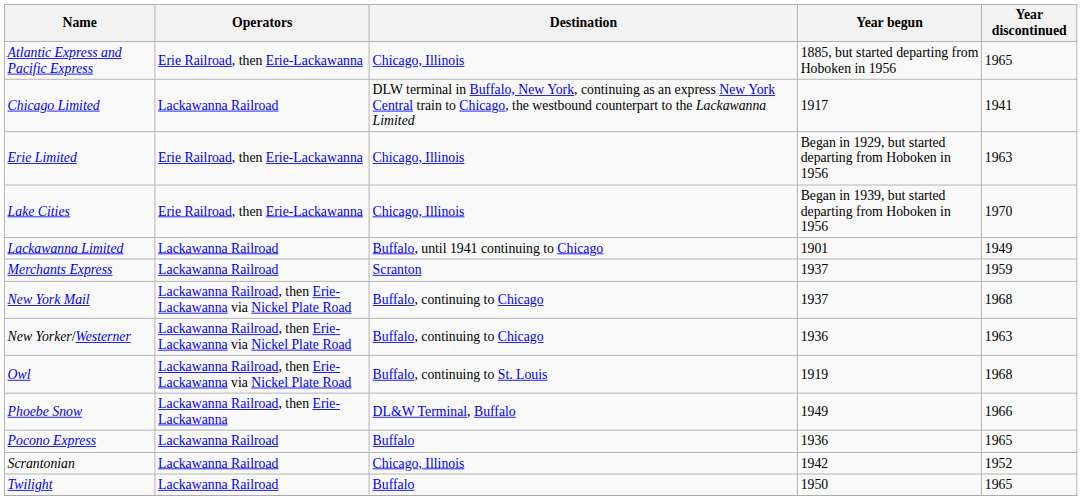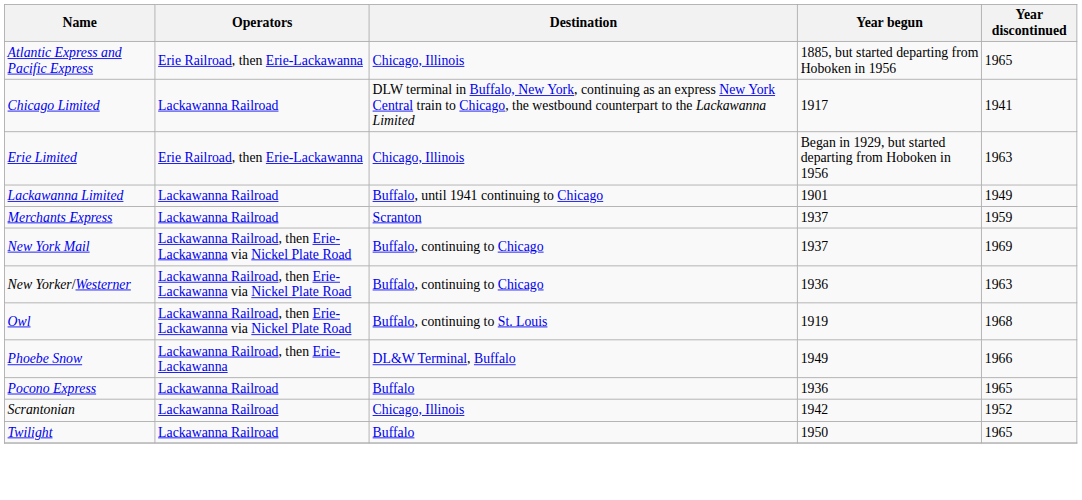- row: Lake Cities | Erie Railroad, then Erie-Lackawanna | Chicago, Illinois | Began in 1939, but started departing from Hoboken in 1956 | 1970
New York Mail | Year discontinued: 1968 -> 1969
